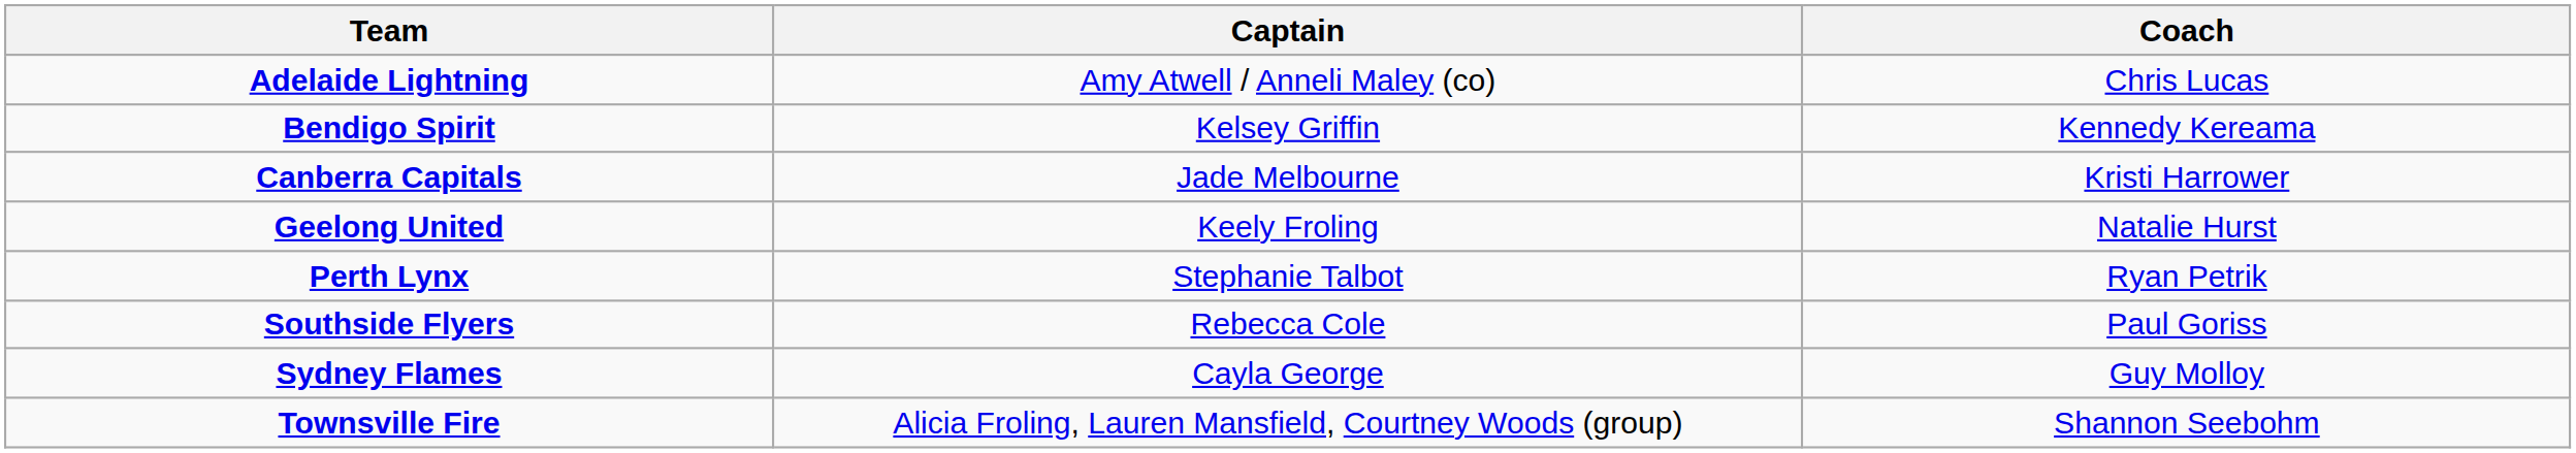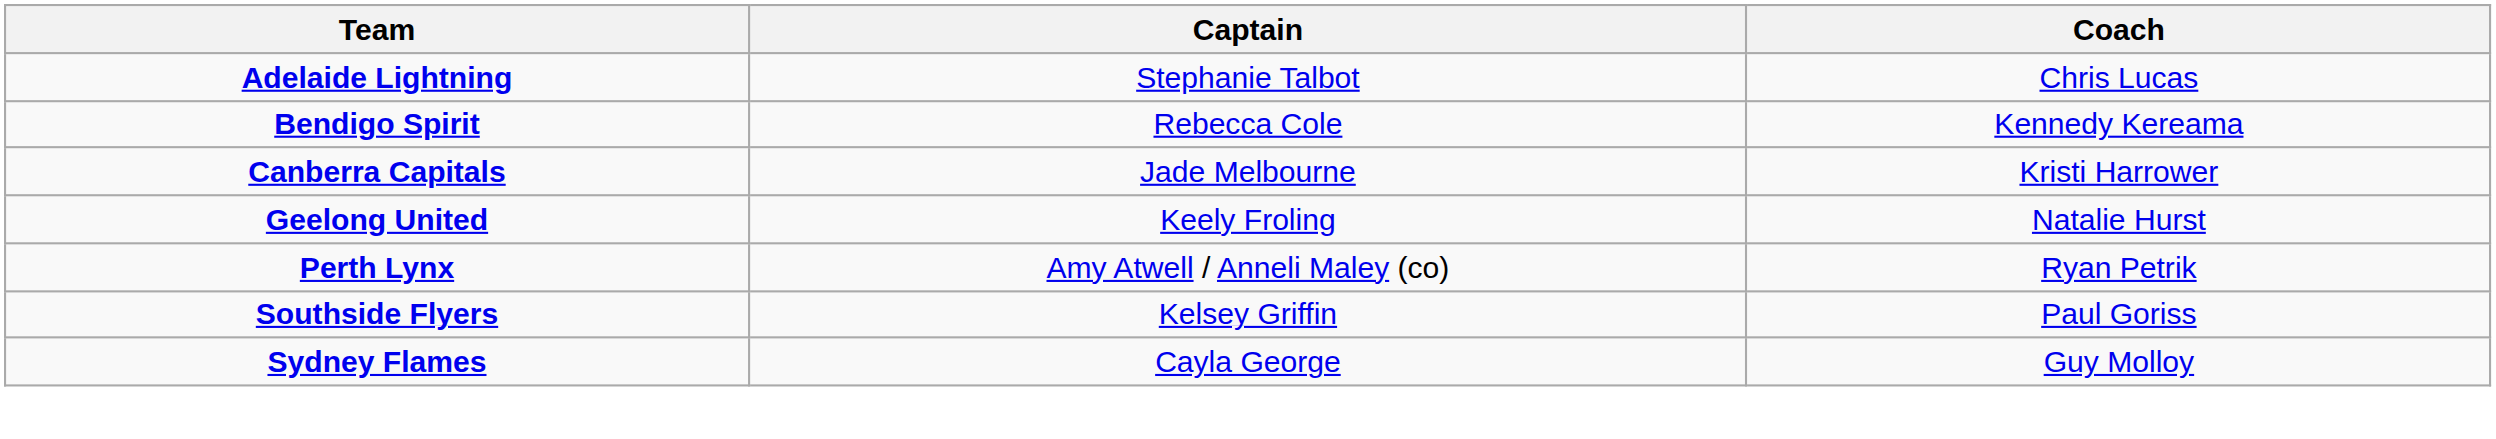Adelaide Lightning | Captain: Amy Atwell / Anneli Maley (co) -> Stephanie Talbot
Bendigo Spirit | Captain: Kelsey Griffin -> Rebecca Cole
Perth Lynx | Captain: Stephanie Talbot -> Amy Atwell / Anneli Maley (co)
Southside Flyers | Captain: Rebecca Cole -> Kelsey Griffin
- row: Townsville Fire | Alicia Froling, Lauren Mansfield, Courtney Woods (group) | Shannon Seebohm
